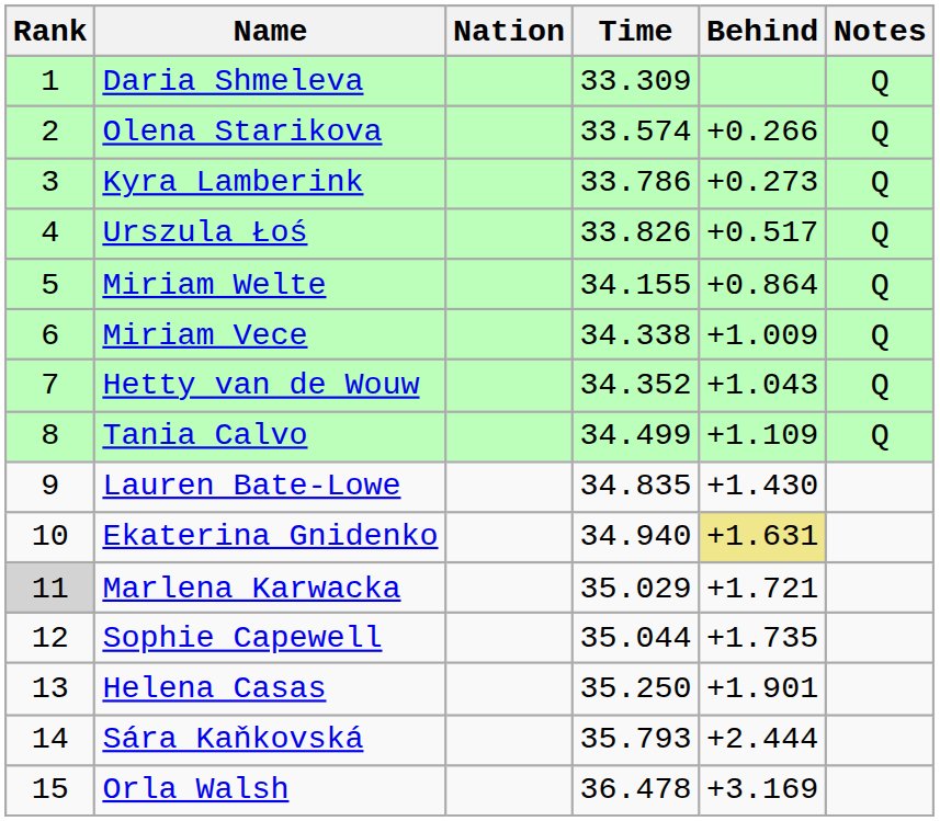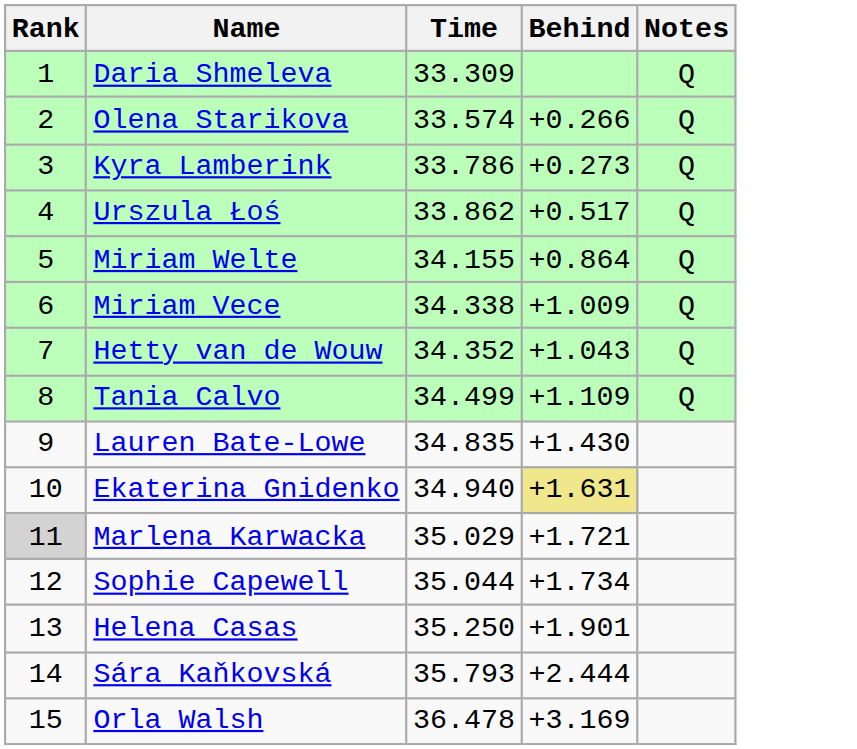- column: Nation
Urszula Łoś | Time: 33.826 -> 33.862
Sophie Capewell | Behind: +1.735 -> +1.734
